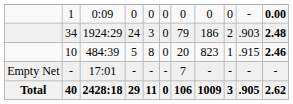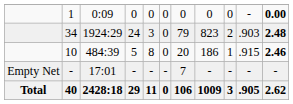34 | column 8: 186 -> 823
10 | column 8: 823 -> 186
